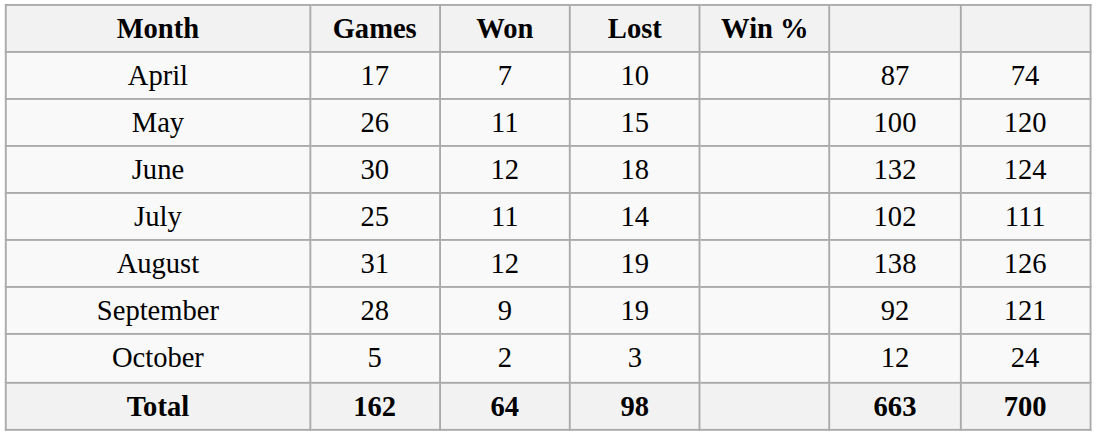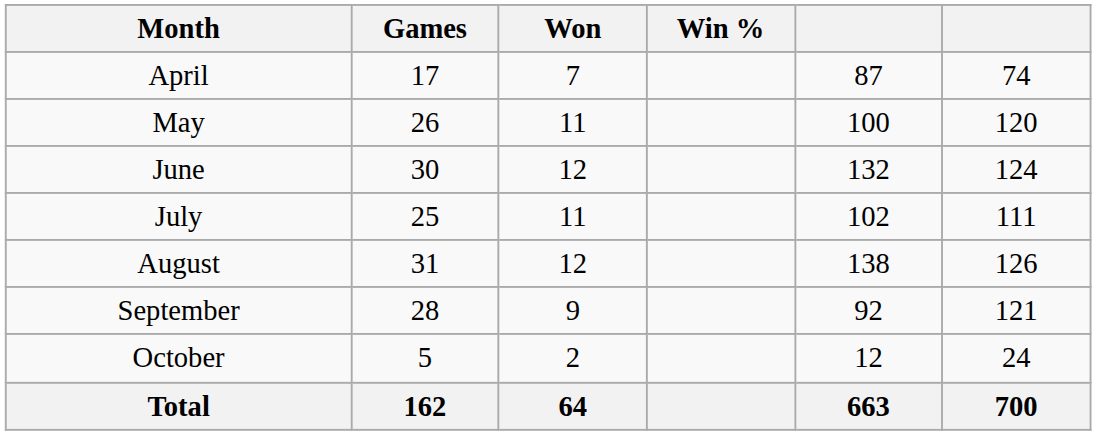- column: Lost | 10 | 15 | 18 | 14 | 19 | 19 | 3 | 98
